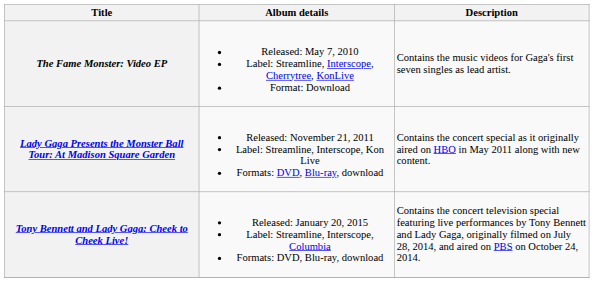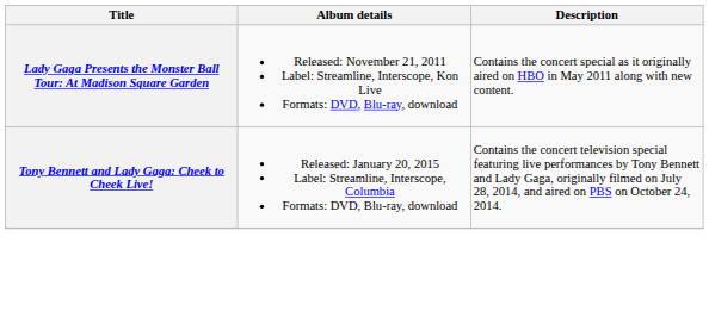- row: The Fame Monster: Video EP | Released: May 7, 2010 Label: Streamline, Interscope, Cherrytree, KonLive Format: Download | Contains the music videos for Gaga's first seven singles as lead artist.
